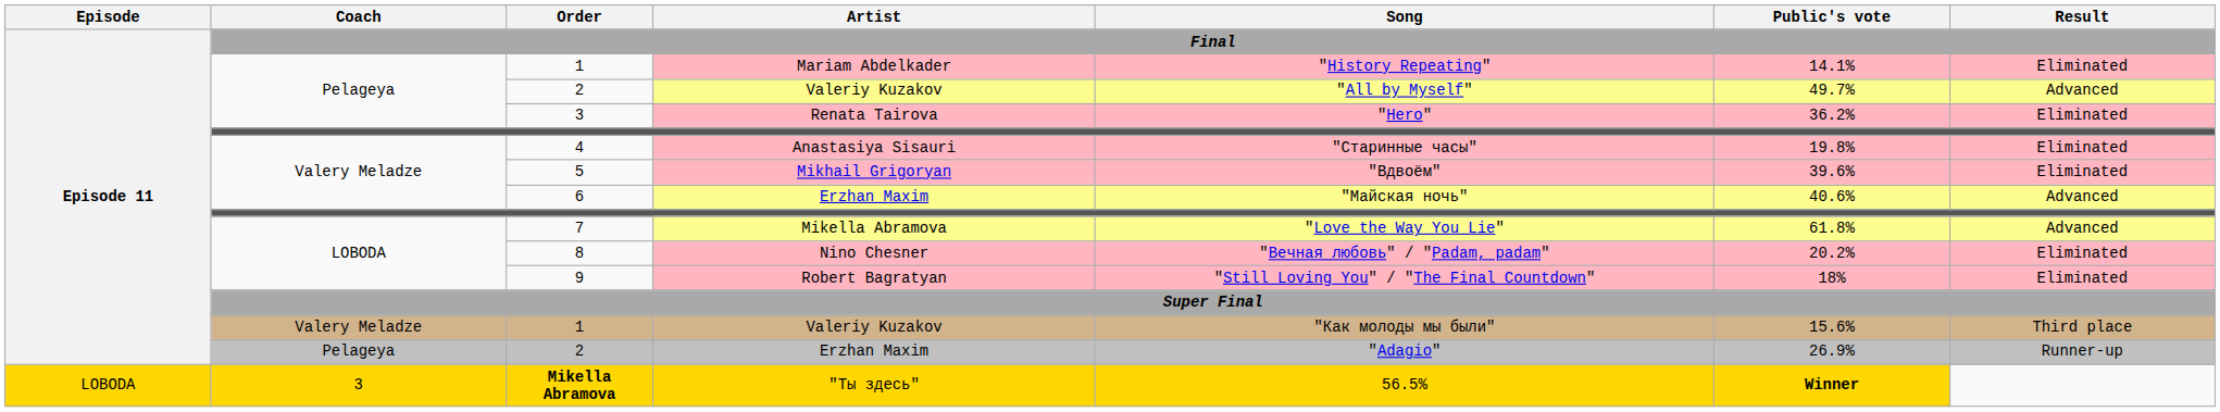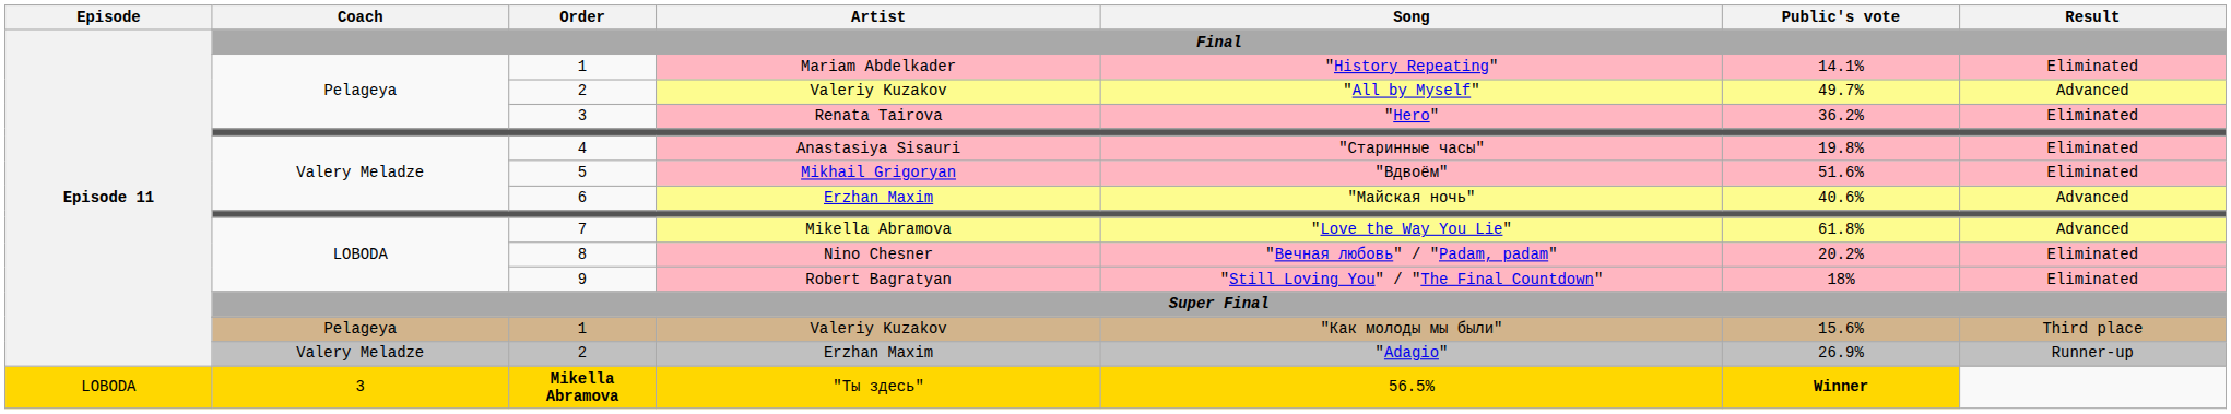5 | Public's vote: 39.6% -> 51.6%
1 / Valeriy Kuzakov | Coach: Valery Meladze -> Pelageya
2 / Erzhan Maxim | Coach: Pelageya -> Valery Meladze
